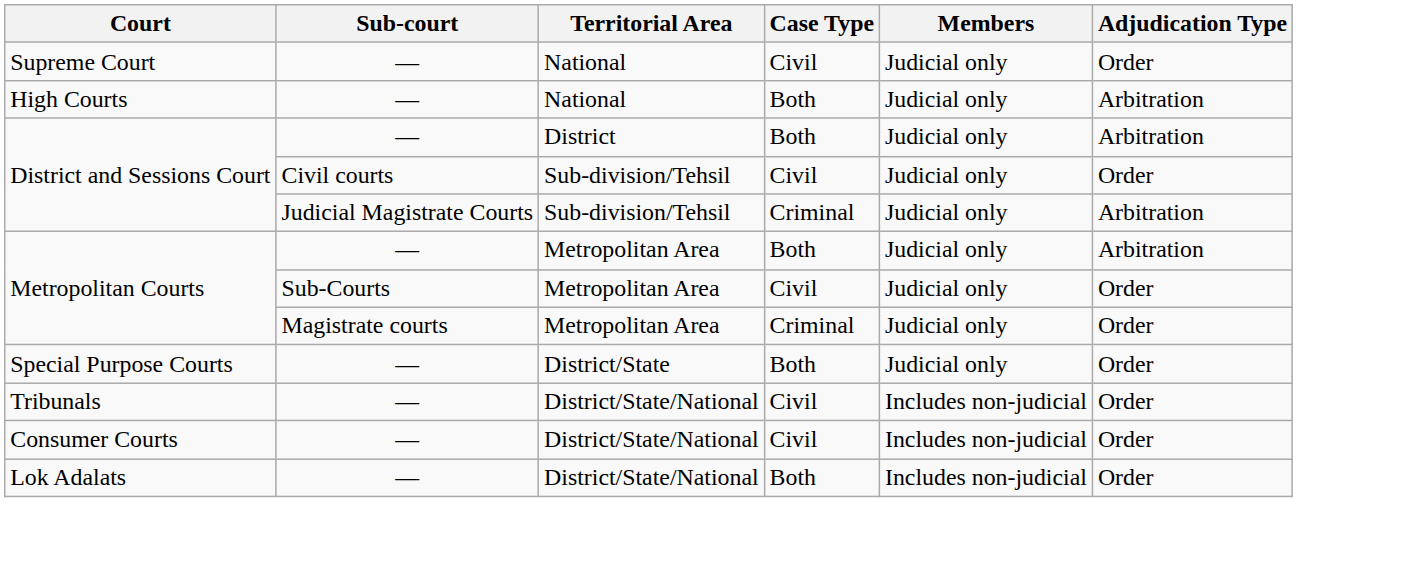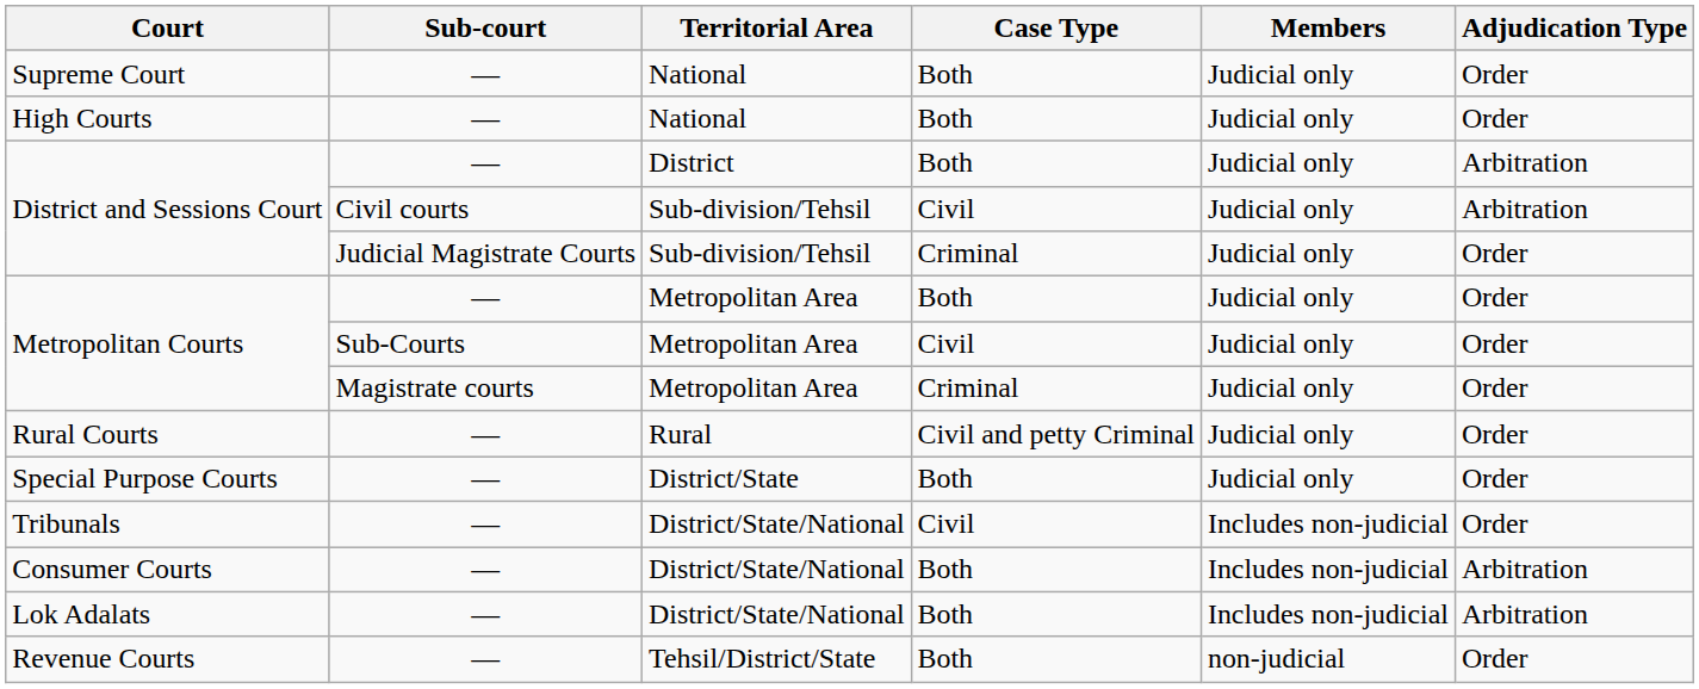Supreme Court | Case Type: Civil -> Both
High Courts | Adjudication Type: Arbitration -> Order
District and Sessions Court / Civil courts | Adjudication Type: Order -> Arbitration
District and Sessions Court / Judicial Magistrate Courts | Adjudication Type: Arbitration -> Order
Metropolitan Courts / — | Adjudication Type: Arbitration -> Order
+ row: Rural Courts | — | Rural | Civil and petty Criminal | Judicial only | Order
Consumer Courts | Case Type: Civil -> Both
Consumer Courts | Adjudication Type: Order -> Arbitration
Lok Adalats | Adjudication Type: Order -> Arbitration
+ row: Revenue Courts | — | Tehsil/District/State | Both | non-judicial | Order
